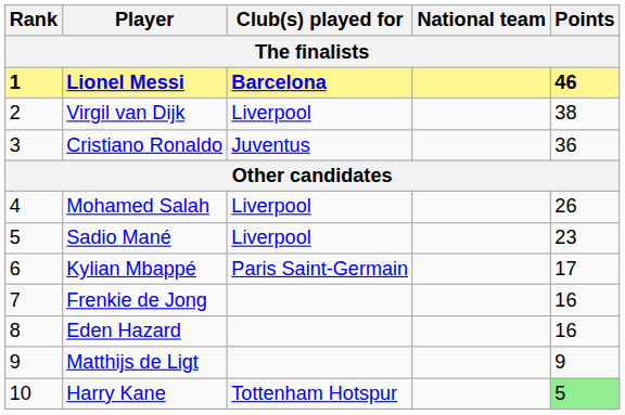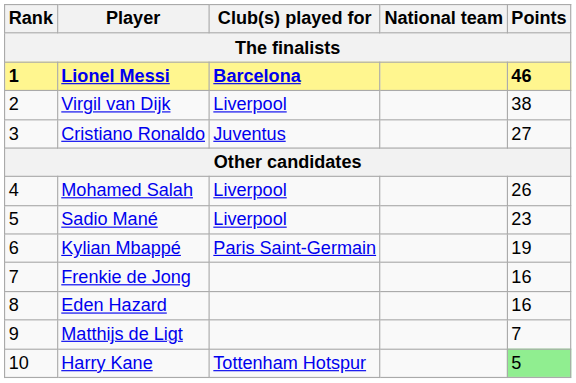Cristiano Ronaldo | Points: 36 -> 27
Kylian Mbappé | Points: 17 -> 19
Matthijs de Ligt | Points: 9 -> 7
